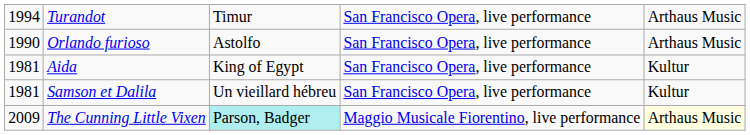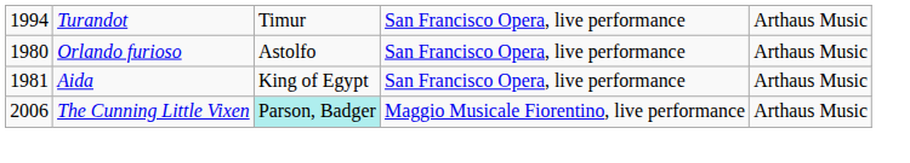Orlando furioso | column 1: 1990 -> 1980
Aida | column 5: Kultur -> Arthaus Music
- row: 1981 | Samson et Dalila | Un vieillard hébreu | San Francisco Opera, live performance | Kultur
The Cunning Little Vixen | column 1: 2009 -> 2006
The Cunning Little Vixen | column 5: lightyellow background -> no background
